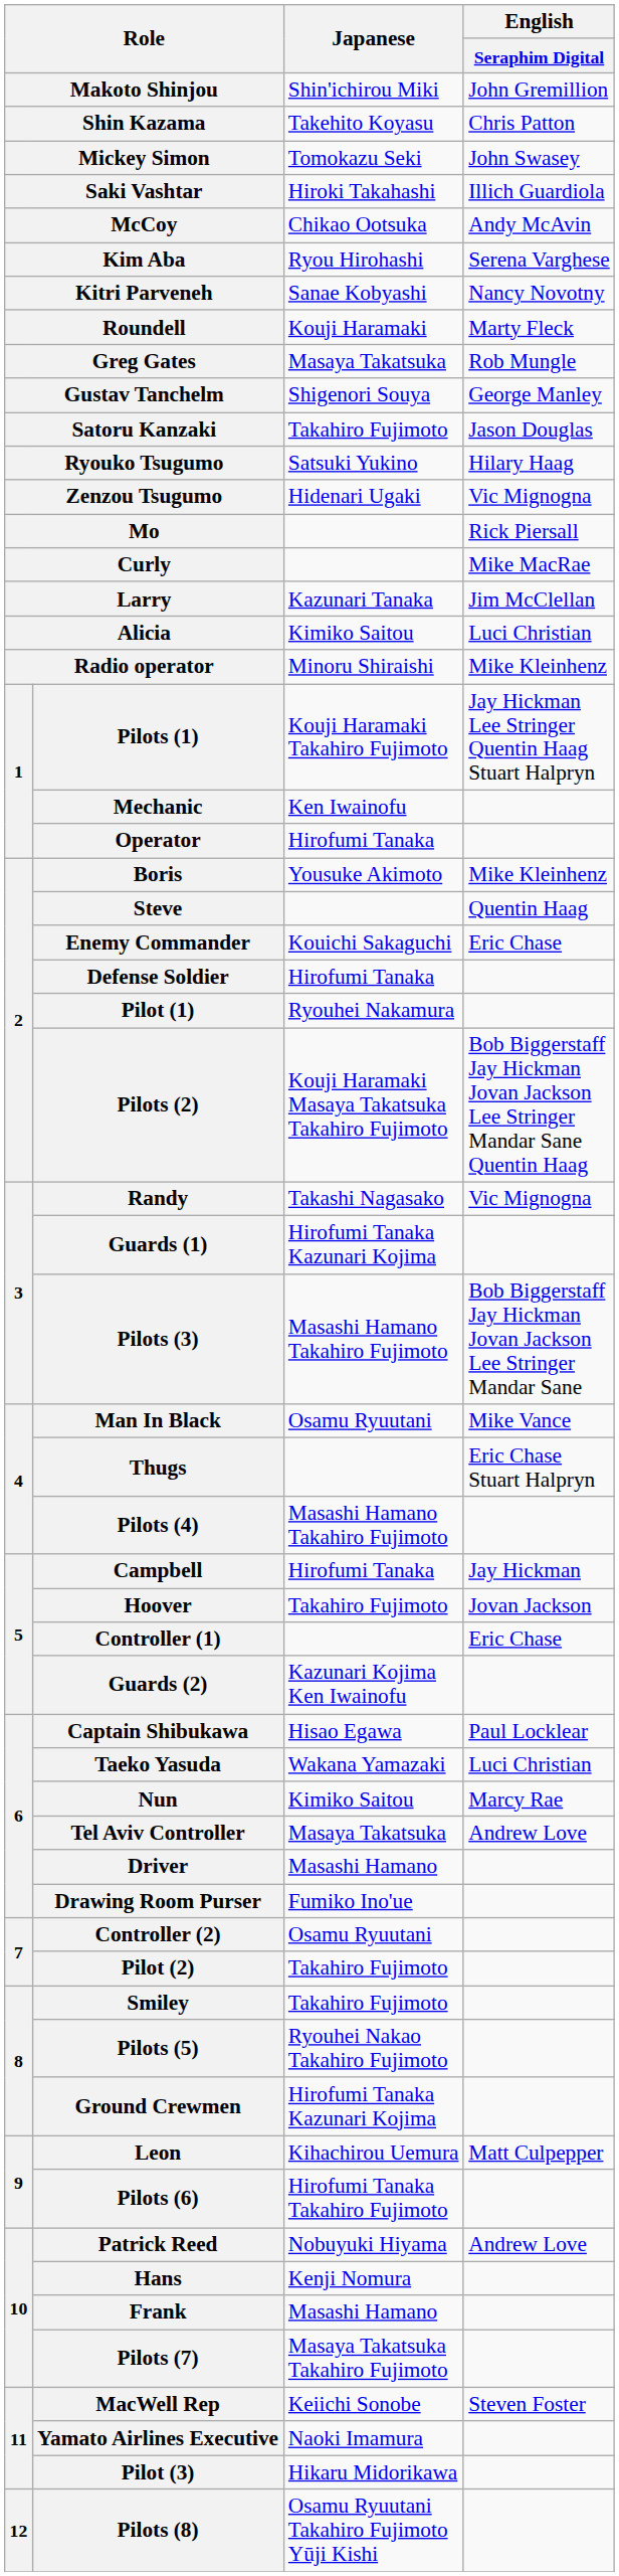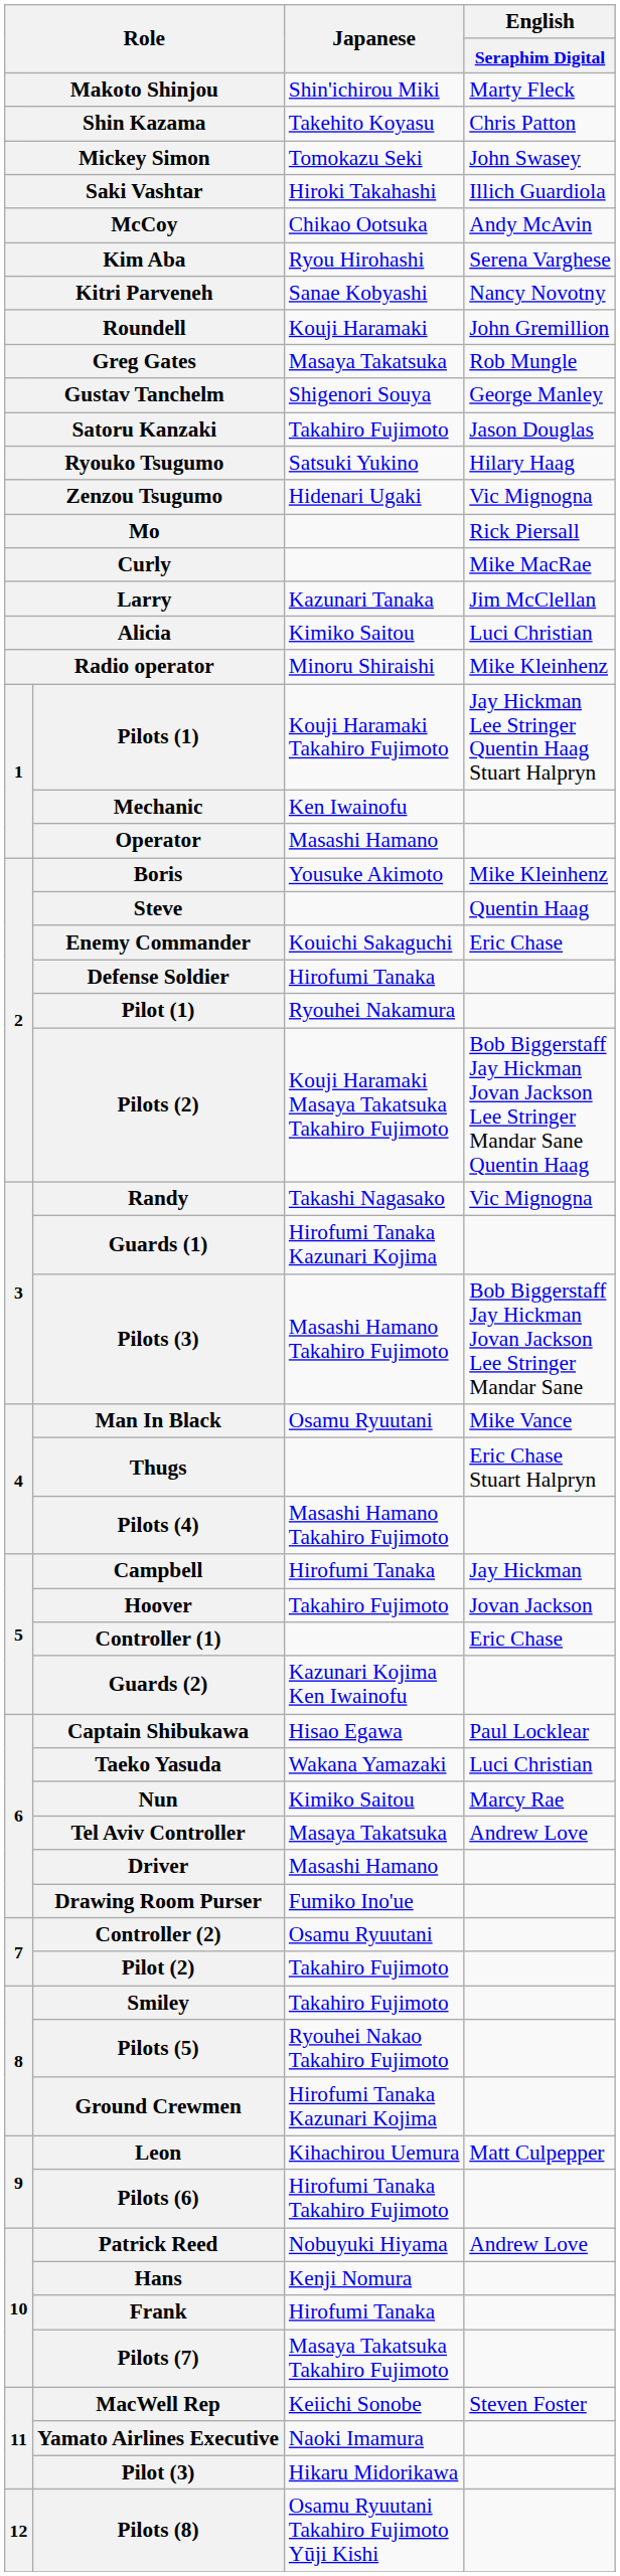Makoto Shinjou | English / Seraphim Digital: John Gremillion -> Marty Fleck
Roundell | English / Seraphim Digital: Marty Fleck -> John Gremillion
Operator | Japanese: Hirofumi Tanaka -> Masashi Hamano
Frank | Japanese: Masashi Hamano -> Hirofumi Tanaka
